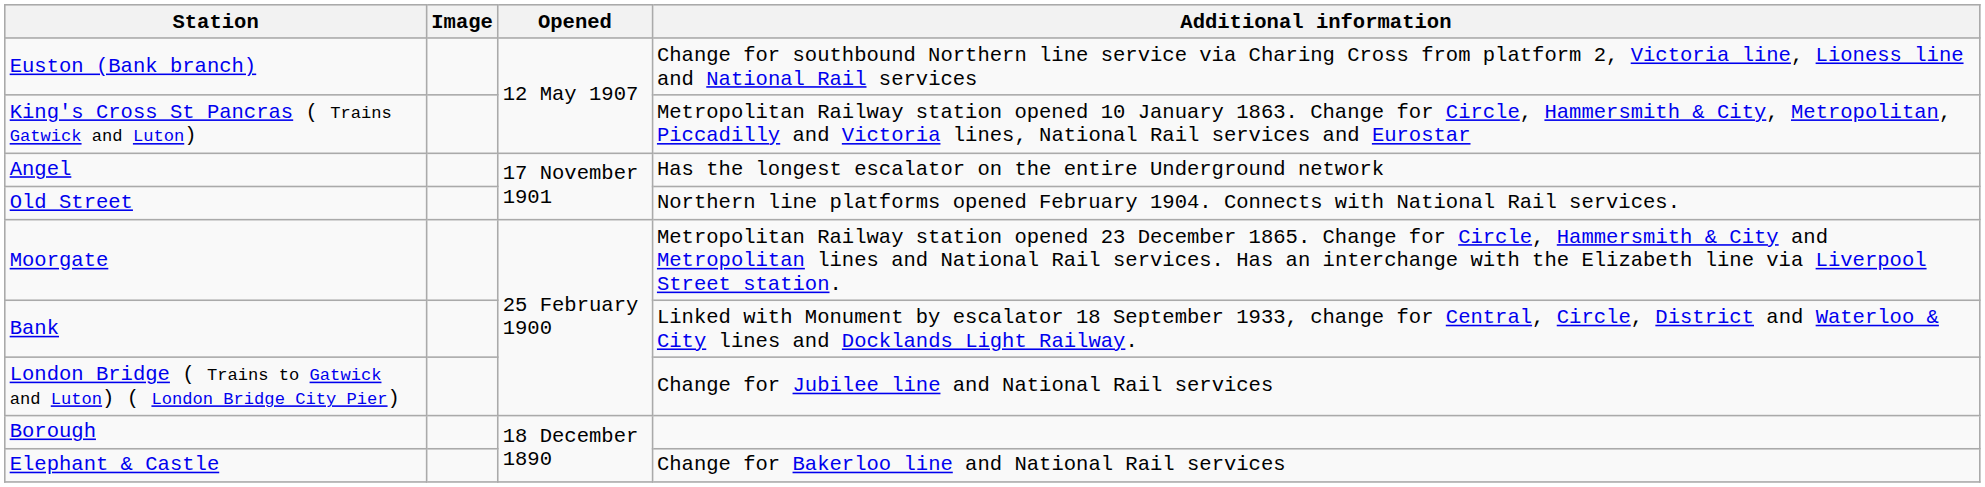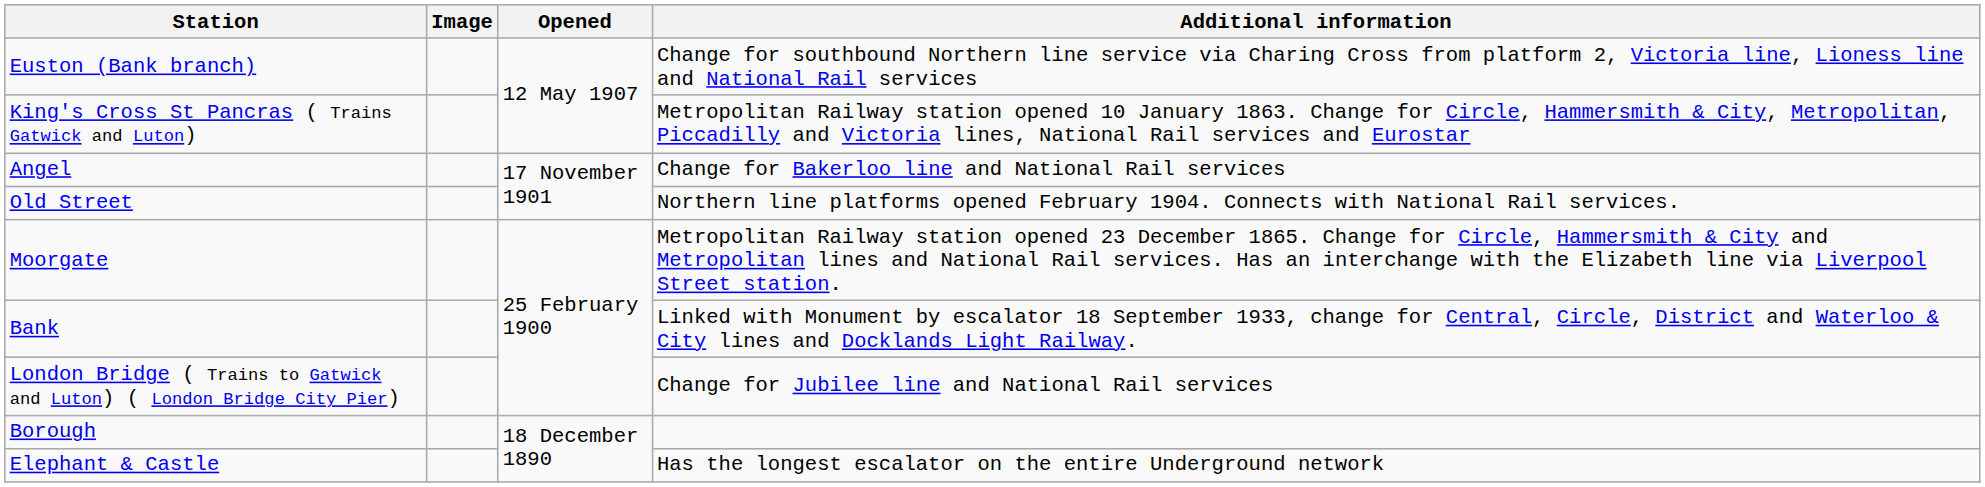Angel | Additional information: Has the longest escalator on the entire Underground network -> Change for Bakerloo line and National Rail services
Elephant & Castle | Additional information: Change for Bakerloo line and National Rail services -> Has the longest escalator on the entire Underground network
